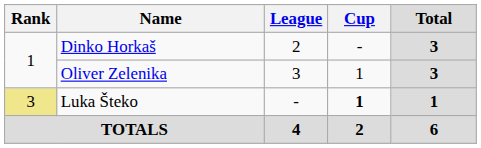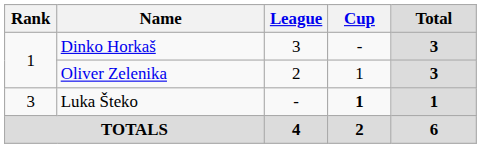Dinko Horkaš | League: 2 -> 3
Oliver Zelenika | League: 3 -> 2
Luka Šteko | Rank: khaki background -> no background
